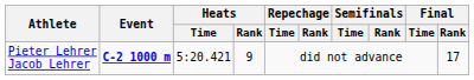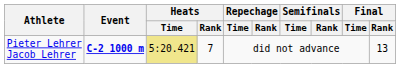Pieter Lehrer Jacob Lehrer | Heats / Time: no background -> khaki background
Pieter Lehrer Jacob Lehrer | Heats / Rank: 9 -> 7
Pieter Lehrer Jacob Lehrer | Final / Rank: 17 -> 13
